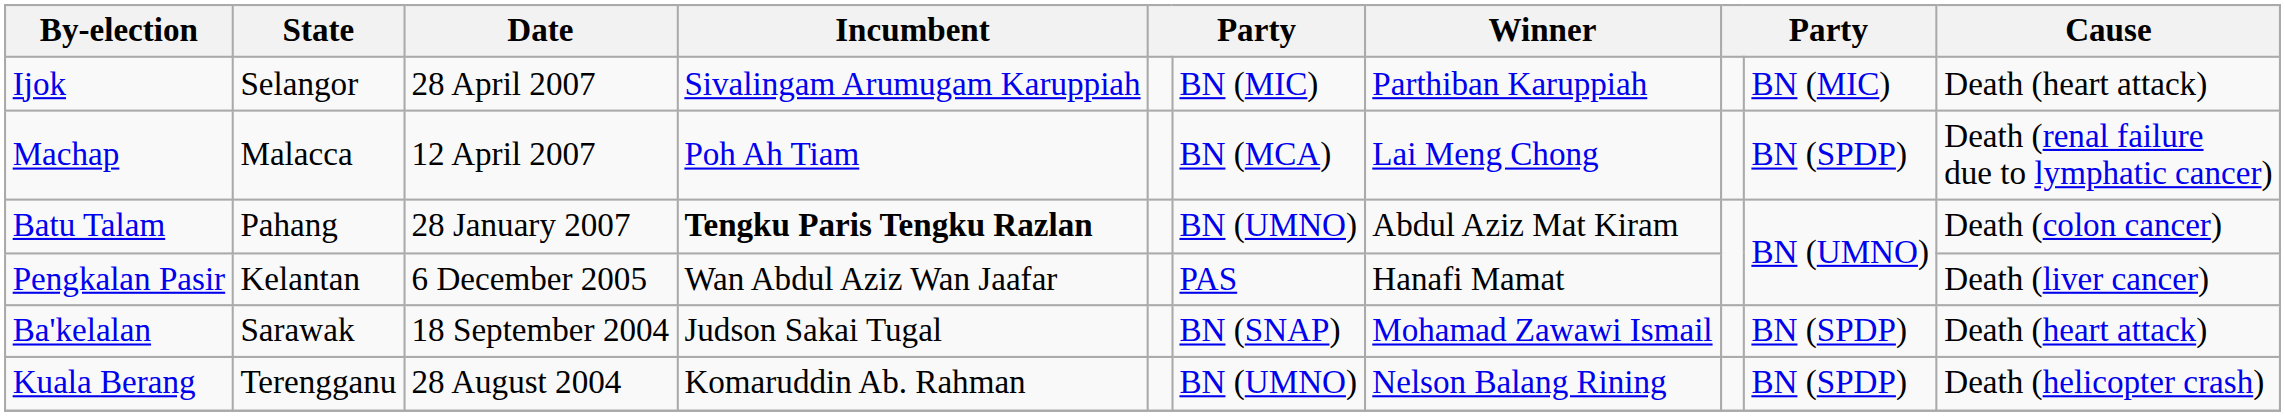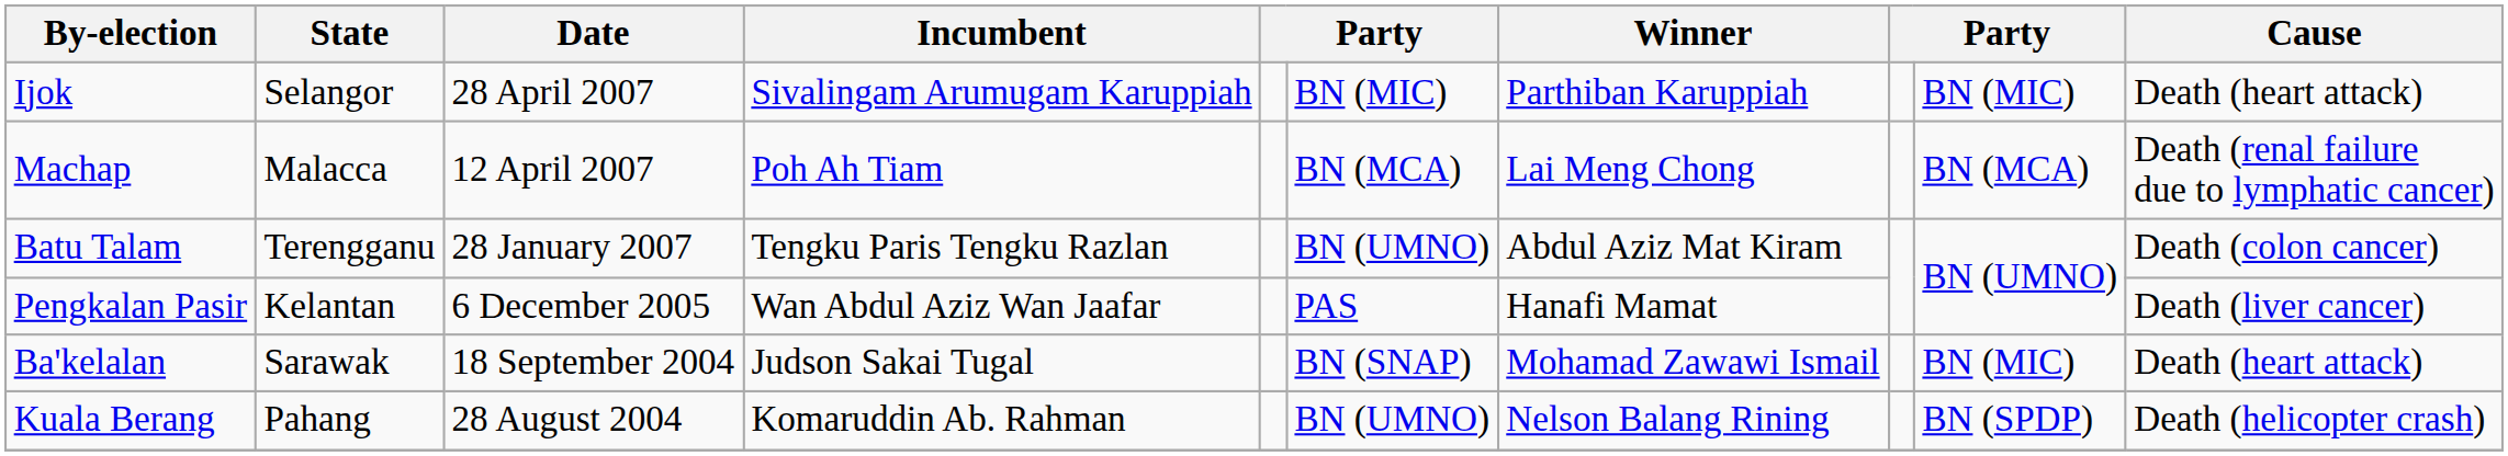Machap | column 9: BN (SPDP) -> BN (MCA)
Batu Talam | State: Pahang -> Terengganu
Batu Talam | Incumbent: bold -> normal
Ba'kelalan | column 9: BN (SPDP) -> BN (MIC)
Kuala Berang | State: Terengganu -> Pahang
